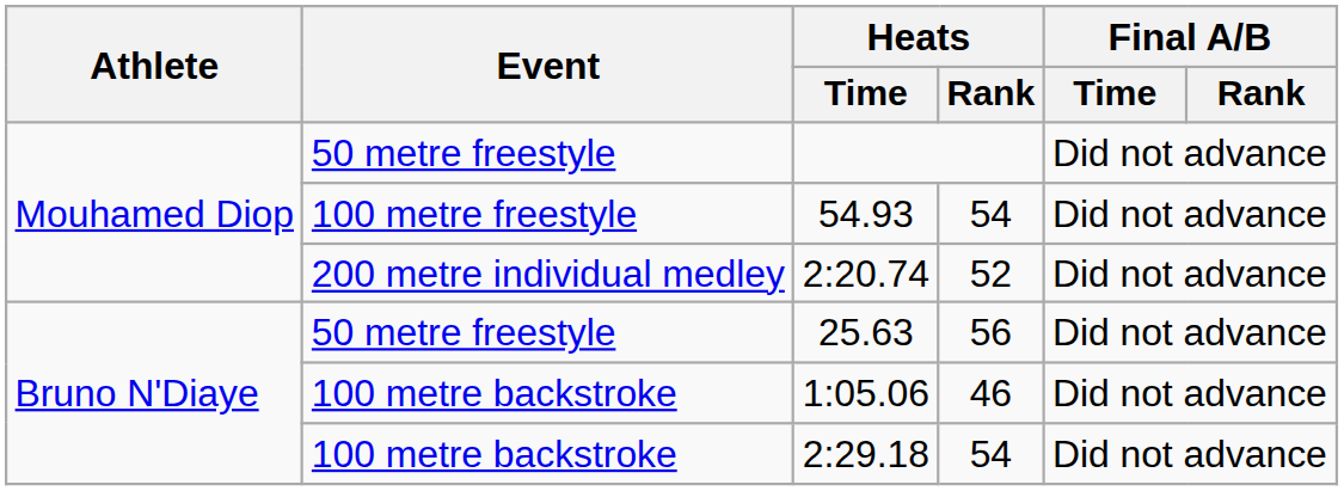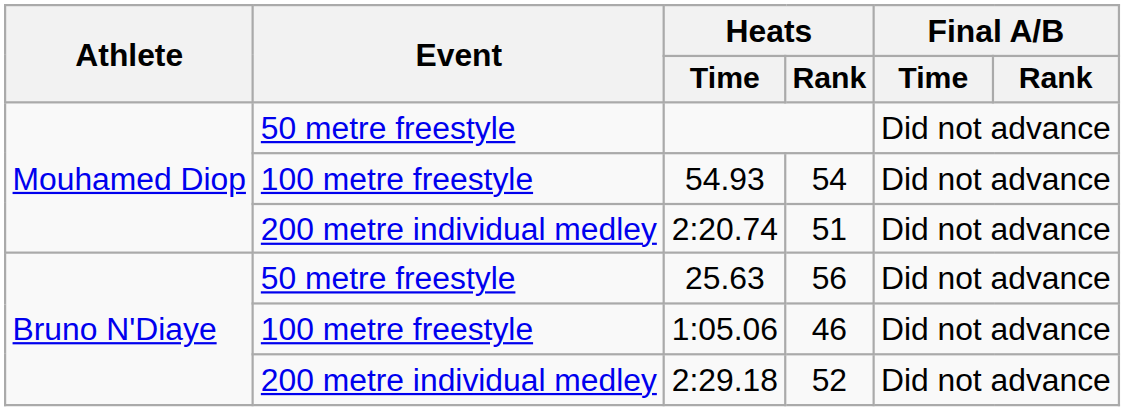2:20.74 | Heats / Rank: 52 -> 51
1:05.06 | Event: 100 metre backstroke -> 100 metre freestyle
2:29.18 | Event: 100 metre backstroke -> 200 metre individual medley
2:29.18 | Heats / Rank: 54 -> 52
